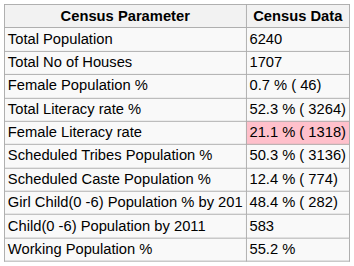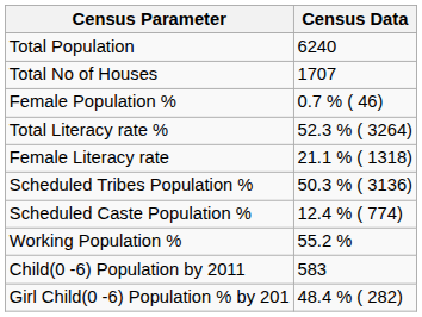Female Literacy rate | Census Data: pink background -> no background
rows swapped: Working Population % <-> Girl Child(0 -6) Population % by 201
